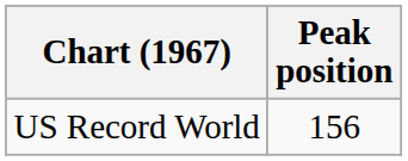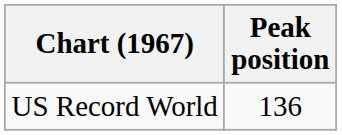US Record World | Peak position: 156 -> 136
